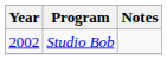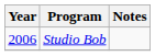Studio Bob | Year: 2002 -> 2006
